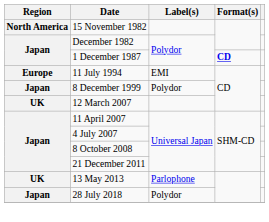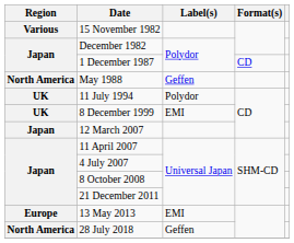15 November 1982 | Region: North America -> Various
1 December 1987 | Format(s): bold -> normal
+ row: North America | May 1988 | Geffen
11 July 1994 | Region: Europe -> UK
11 July 1994 | Label(s): EMI -> Polydor
8 December 1999 | Region: Japan -> UK
8 December 1999 | Label(s): Polydor -> EMI
12 March 2007 | Region: UK -> Japan
13 May 2013 | Region: UK -> Europe
13 May 2013 | Label(s): Parlophone -> EMI
28 July 2018 | Region: Japan -> North America
28 July 2018 | Label(s): Polydor -> Geffen
